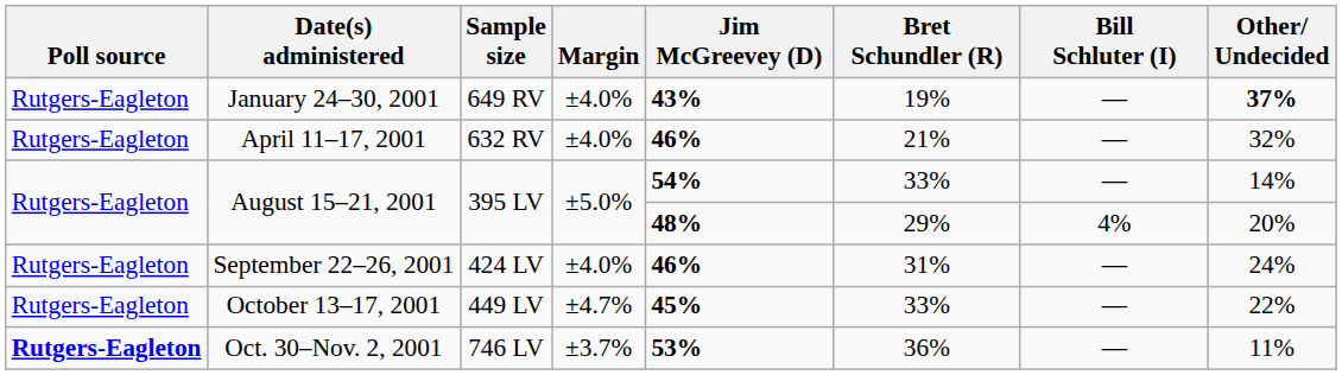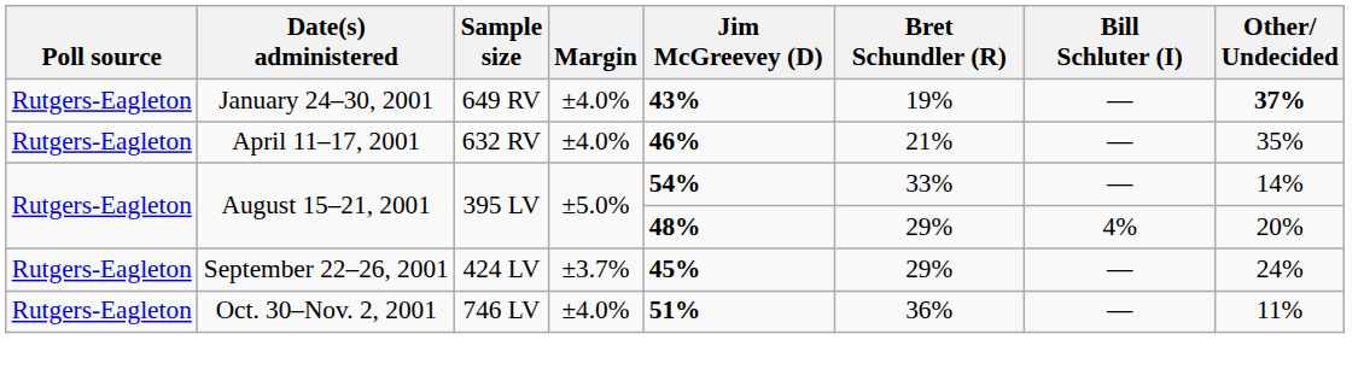April 11–17, 2001 | Other/ Undecided: 32% -> 35%
September 22–26, 2001 | Margin: ±4.0% -> ±3.7%
September 22–26, 2001 | Jim McGreevey (D): 46% -> 45%
September 22–26, 2001 | Bret Schundler (R): 31% -> 29%
- row: Rutgers-Eagleton | October 13–17, 2001 | 449 LV | ±4.7% | 45% | 33% | — | 22%
Oct. 30–Nov. 2, 2001 | Poll source: bold -> normal
Oct. 30–Nov. 2, 2001 | Margin: ±3.7% -> ±4.0%
Oct. 30–Nov. 2, 2001 | Jim McGreevey (D): 53% -> 51%
